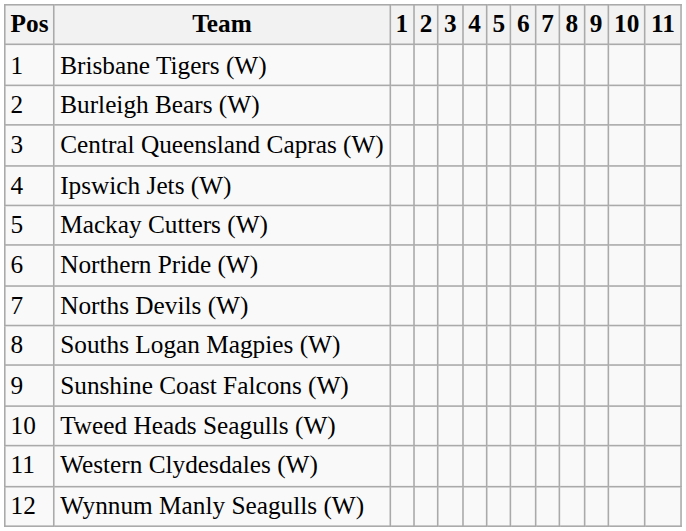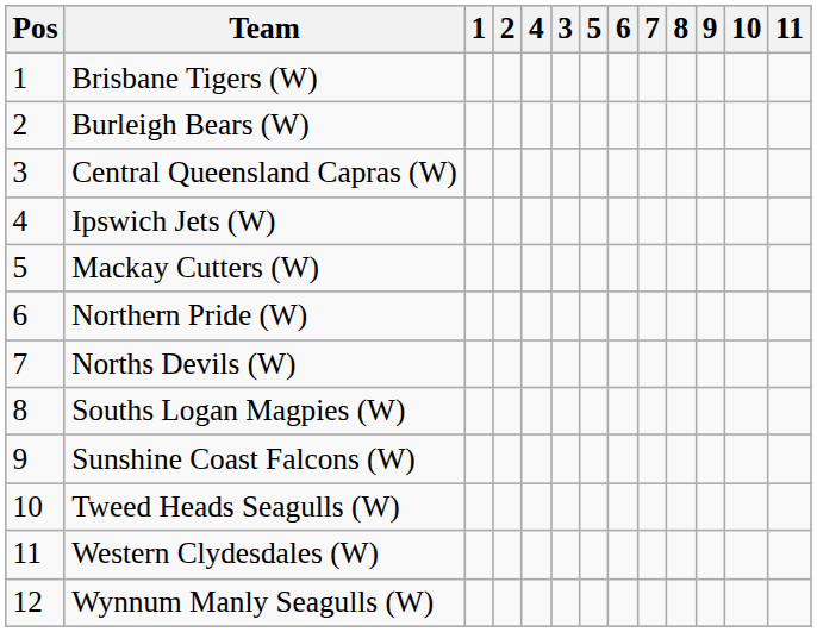columns swapped: 3 <-> 4
